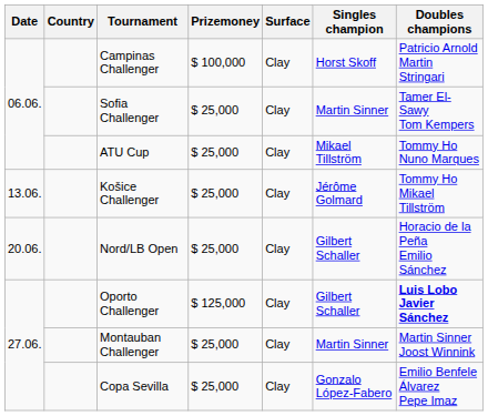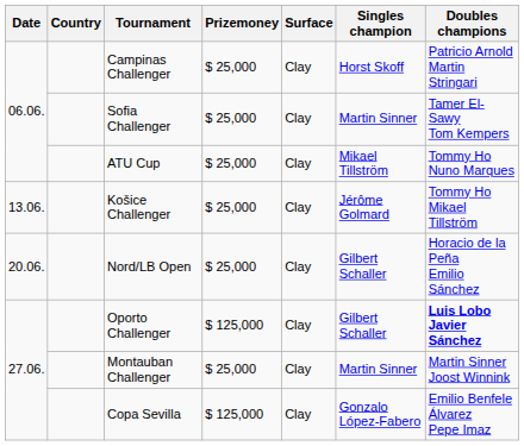Campinas Challenger | Prizemoney: $ 100,000 -> $ 25,000
Copa Sevilla | Prizemoney: $ 25,000 -> $ 125,000
